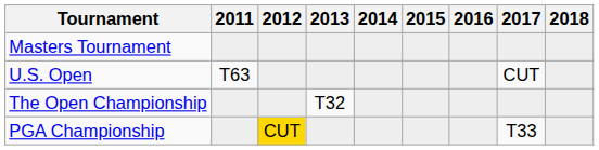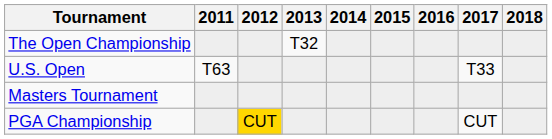rows swapped: Masters Tournament <-> The Open Championship
U.S. Open | 2017: CUT -> T33
PGA Championship | 2017: T33 -> CUT
